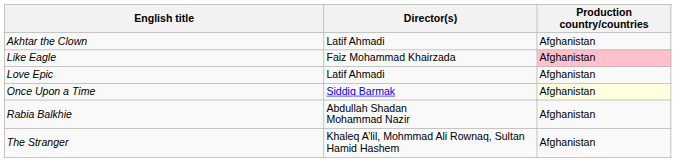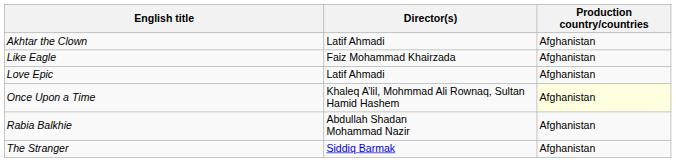Like Eagle | Production country/countries: pink background -> no background
Once Upon a Time | Director(s): Siddiq Barmak -> Khaleq A’lil, Mohmmad Ali Rownaq, Sultan Hamid Hashem
The Stranger | Director(s): Khaleq A’lil, Mohmmad Ali Rownaq, Sultan Hamid Hashem -> Siddiq Barmak
